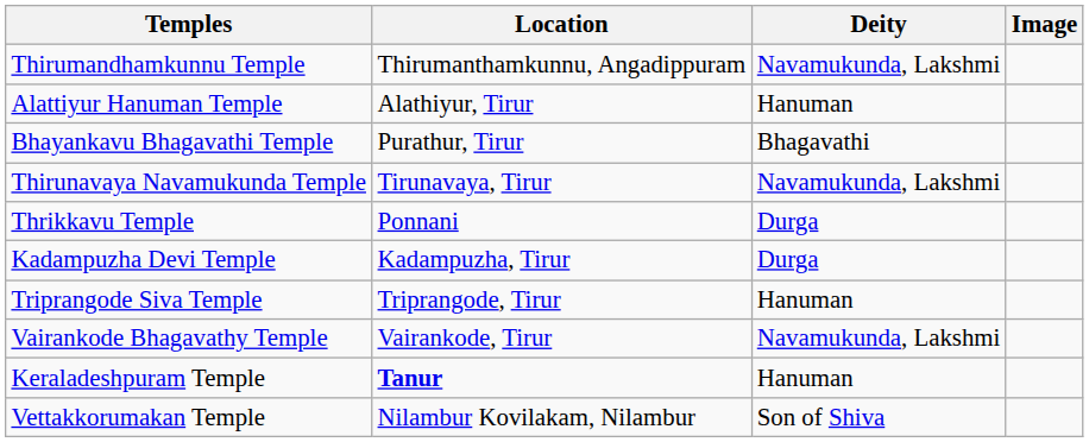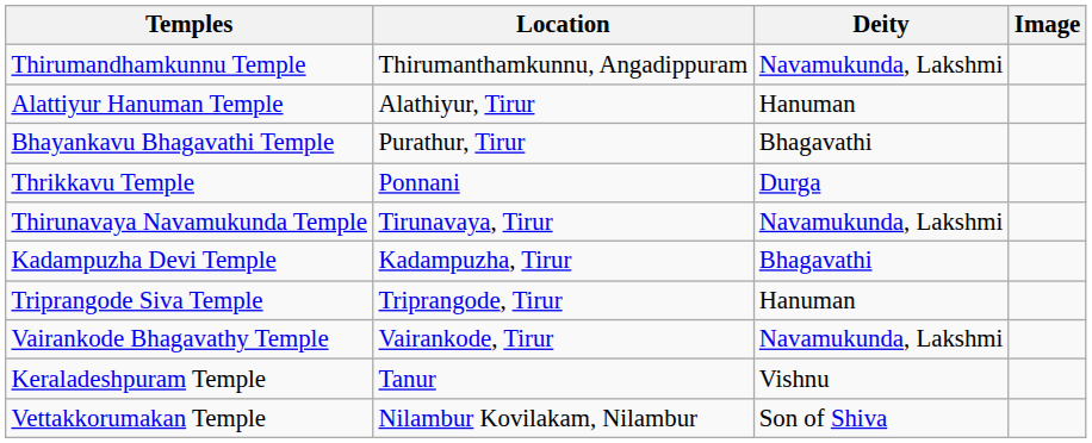rows swapped: Thrikkavu Temple <-> Thirunavaya Navamukunda Temple
Kadampuzha Devi Temple | Deity: Durga -> Bhagavathi
Keraladeshpuram Temple | Location: bold -> normal
Keraladeshpuram Temple | Deity: Hanuman -> Vishnu
